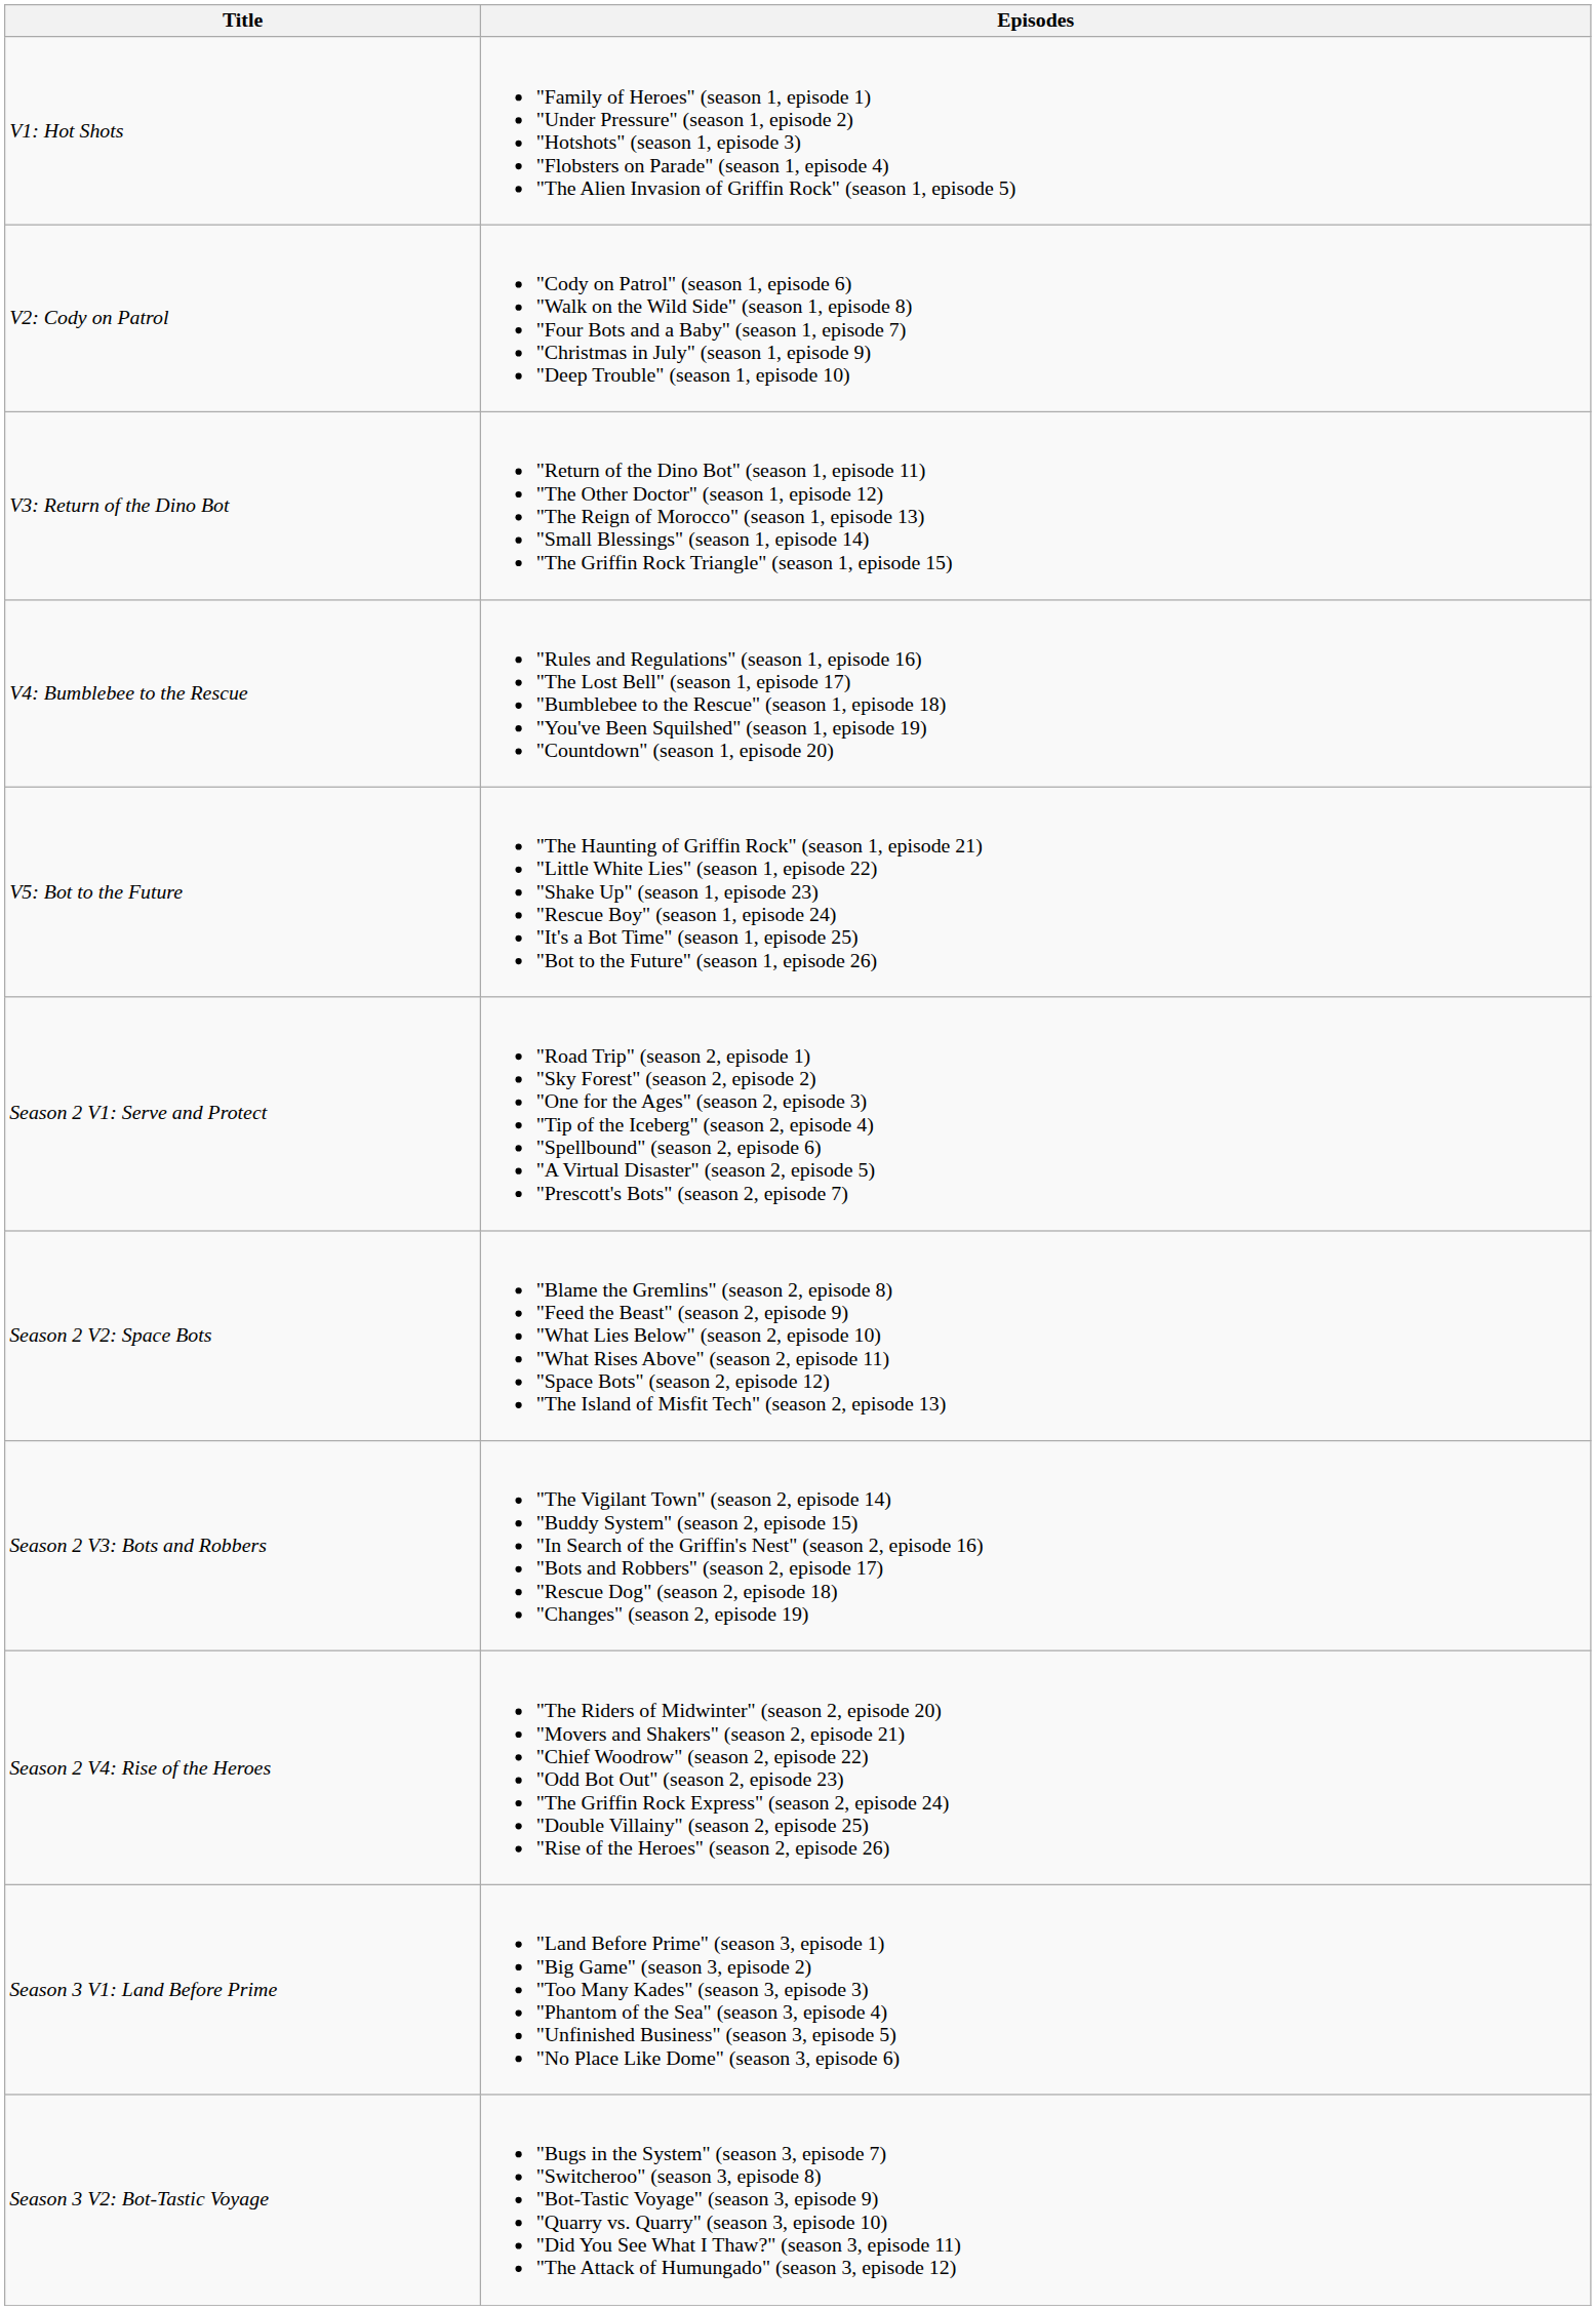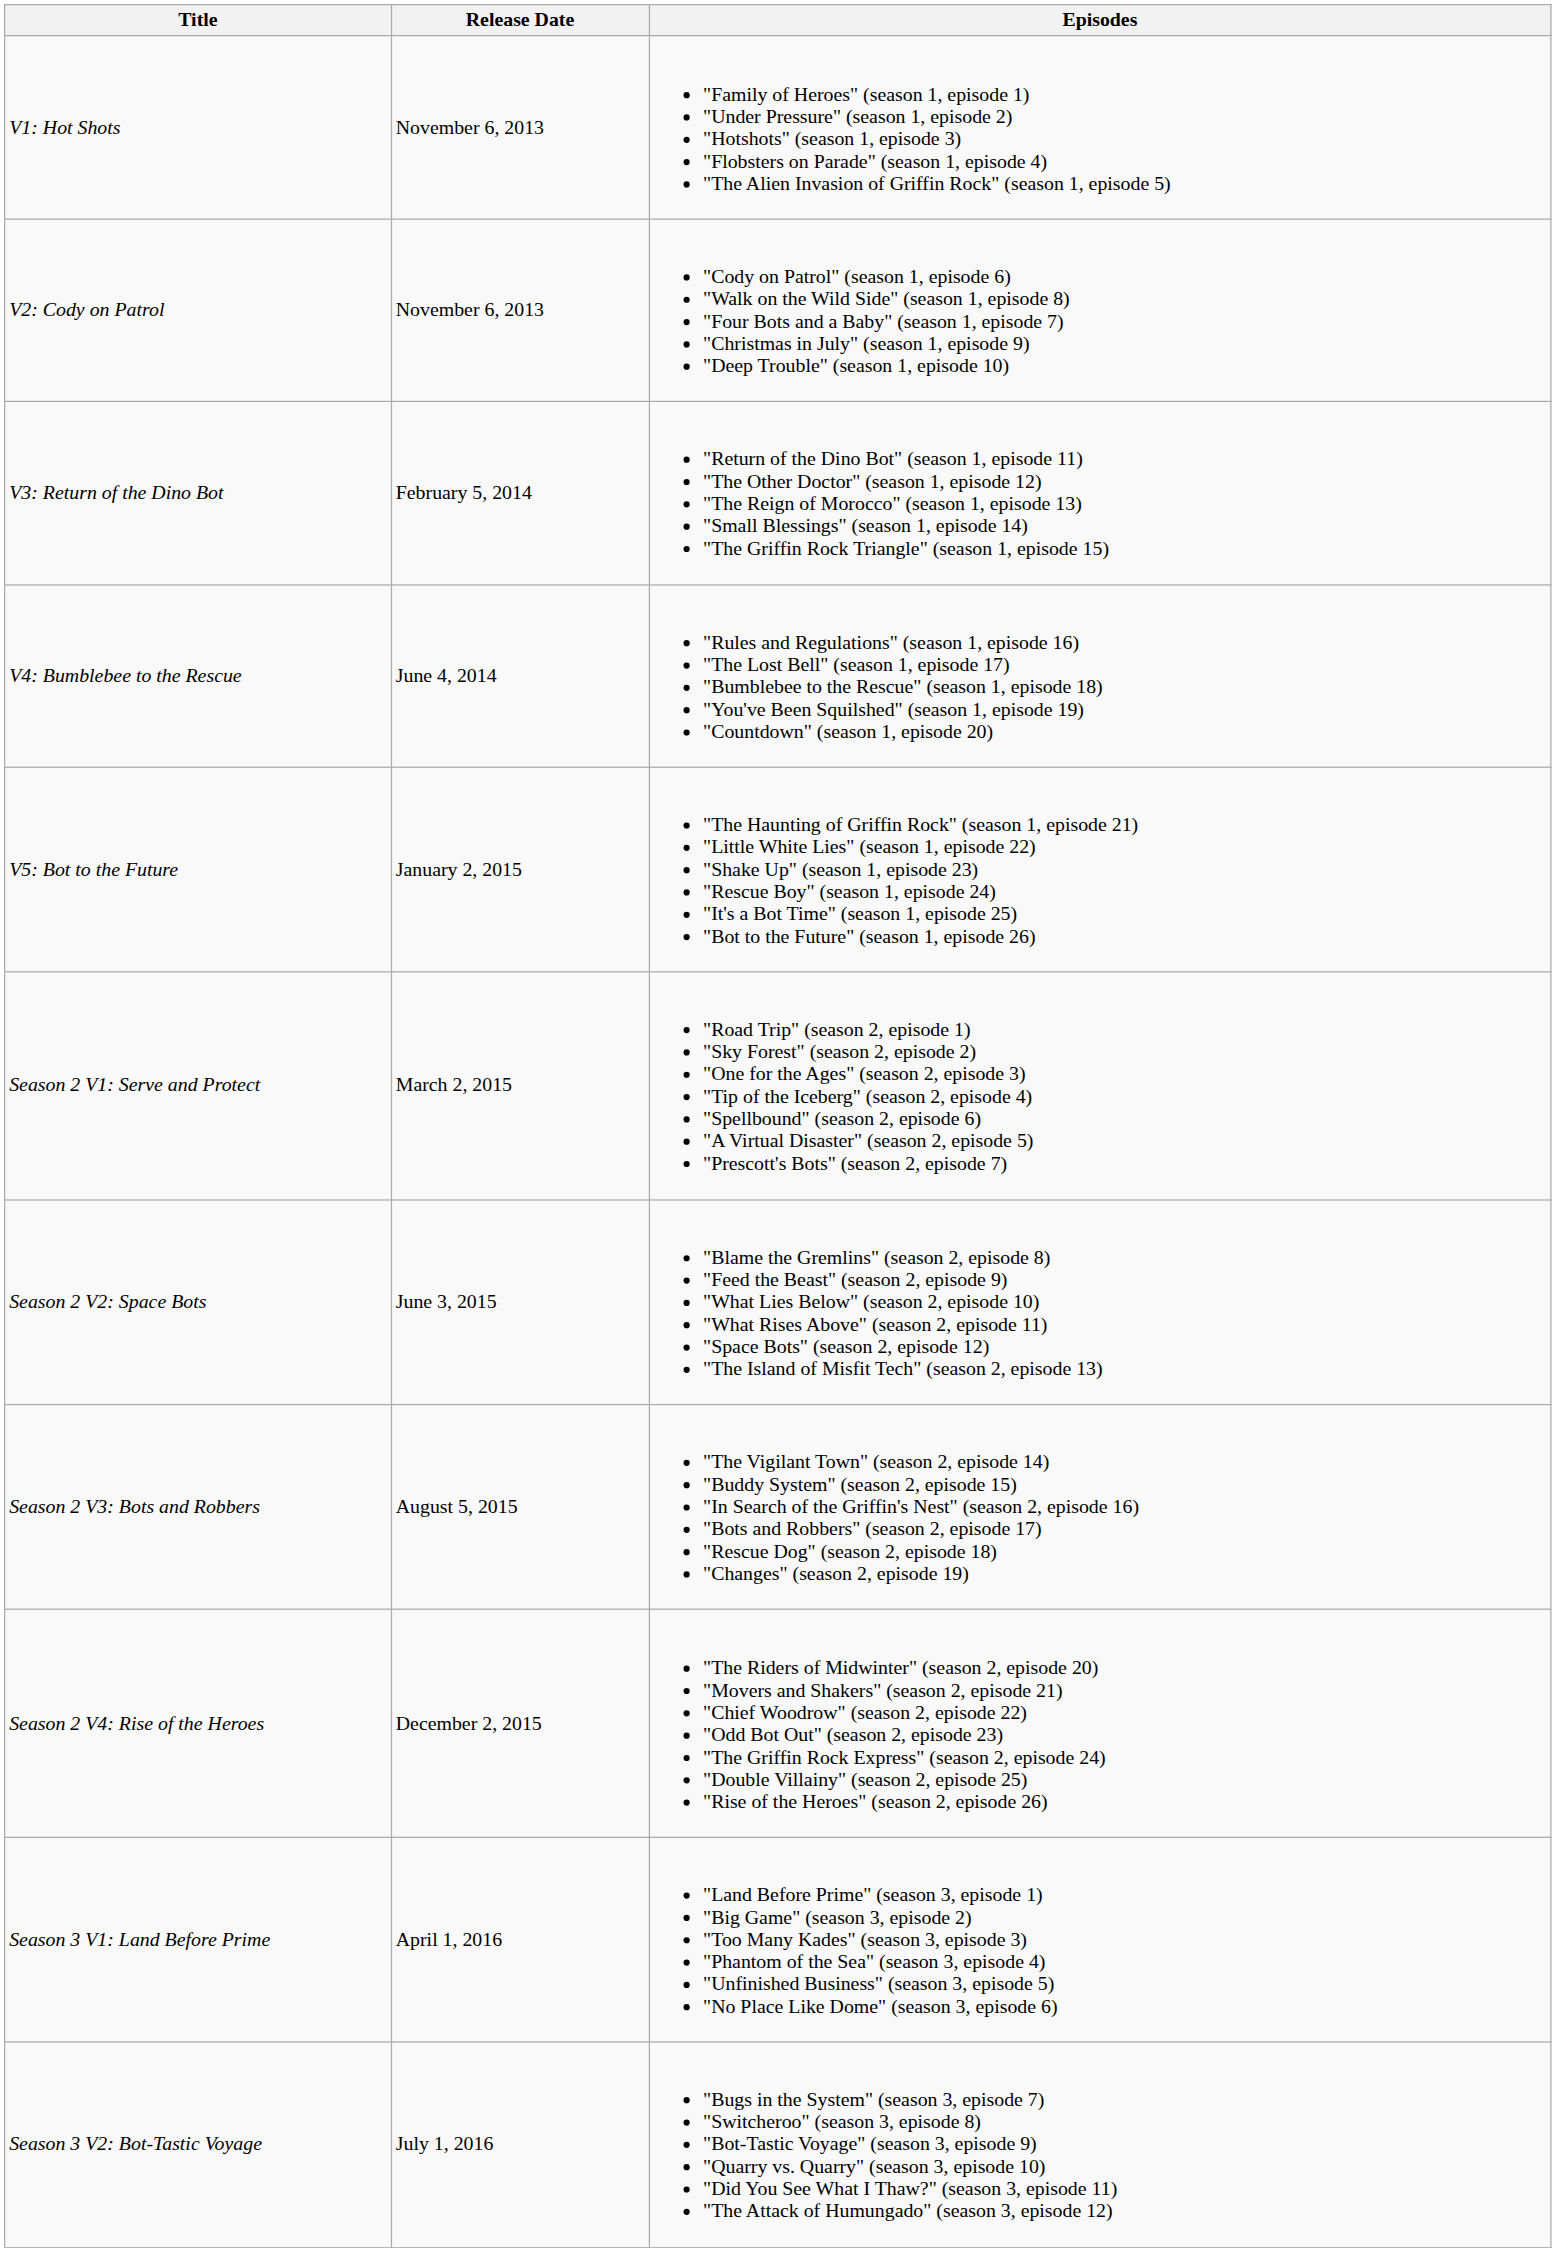+ column: Release Date | November 6, 2013 | November 6, 2013 | February 5, 2014 | June 4, 2014 | January 2, 2015 | March 2, 2015 | June 3, 2015 | August 5, 2015 | December 2, 2015 | April 1, 2016 | July 1, 2016
